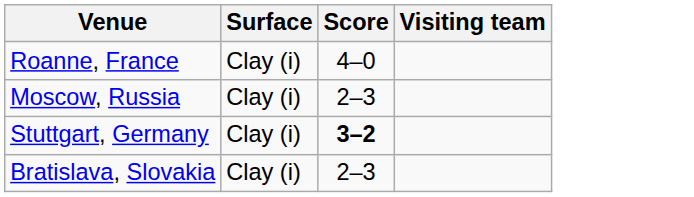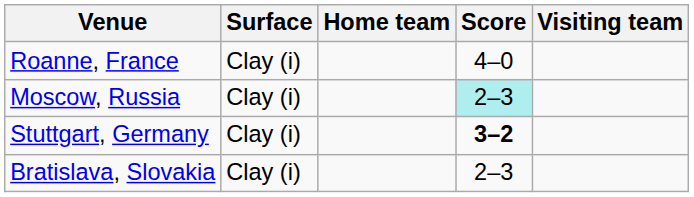+ column: Home team
Moscow, Russia | Score: no background -> paleturquoise background
